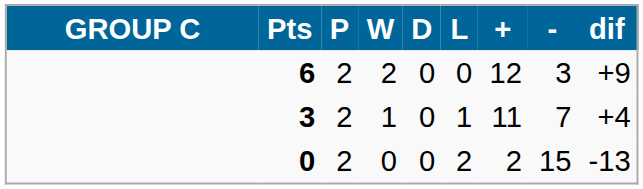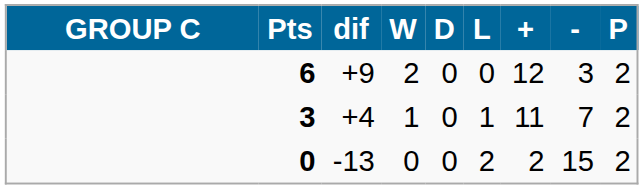columns swapped: P <-> dif
